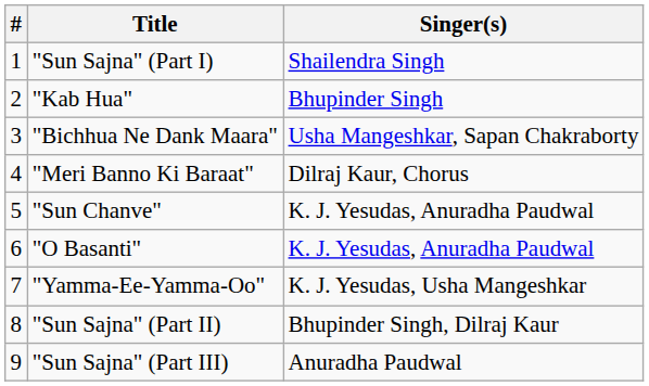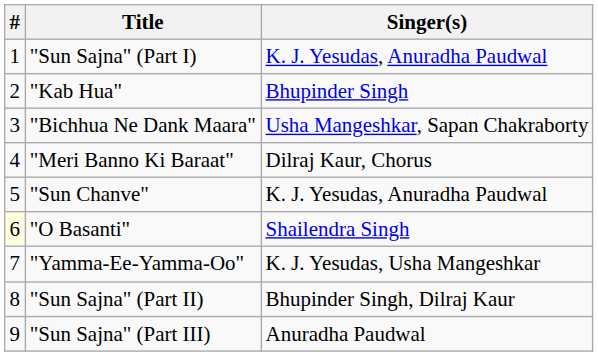"Sun Sajna" (Part I) | Singer(s): Shailendra Singh -> K. J. Yesudas, Anuradha Paudwal
"O Basanti" | #: no background -> lightyellow background
"O Basanti" | Singer(s): K. J. Yesudas, Anuradha Paudwal -> Shailendra Singh
